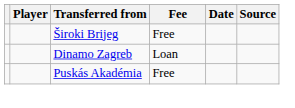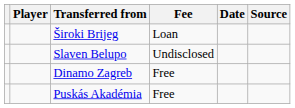Široki Brijeg | Fee: Free -> Loan
+ row: Slaven Belupo | Undisclosed
Dinamo Zagreb | Fee: Loan -> Free
